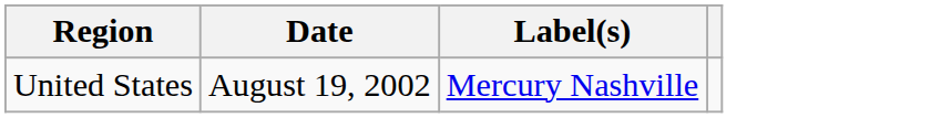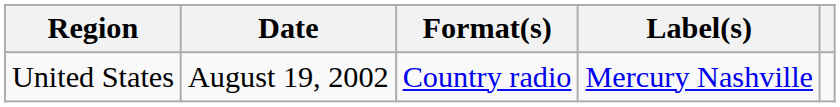+ column: Format(s) | Country radio
